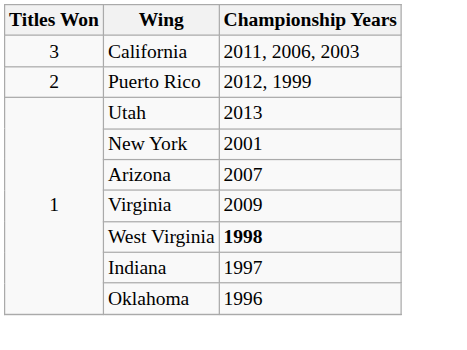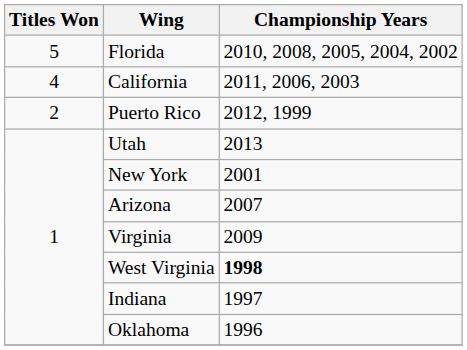+ row: 5 | Florida | 2010, 2008, 2005, 2004, 2002
California | Titles Won: 3 -> 4
